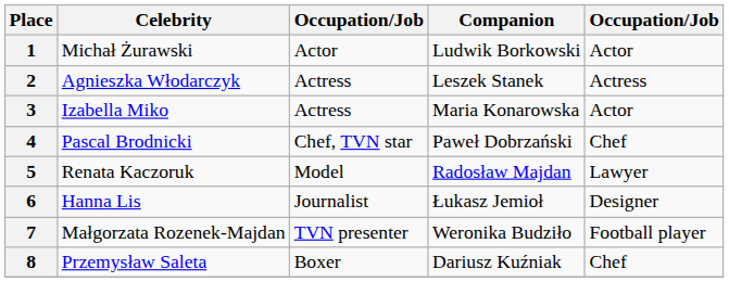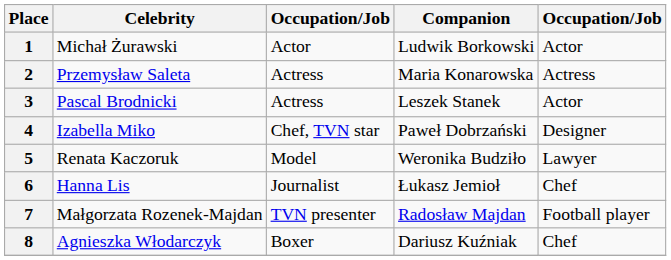2 | Celebrity: Agnieszka Włodarczyk -> Przemysław Saleta
2 | Companion: Leszek Stanek -> Maria Konarowska
3 | Celebrity: Izabella Miko -> Pascal Brodnicki
3 | Companion: Maria Konarowska -> Leszek Stanek
4 | Celebrity: Pascal Brodnicki -> Izabella Miko
4 | column 5: Chef -> Designer
5 | Companion: Radosław Majdan -> Weronika Budziło
6 | column 5: Designer -> Chef
7 | Companion: Weronika Budziło -> Radosław Majdan
8 | Celebrity: Przemysław Saleta -> Agnieszka Włodarczyk
